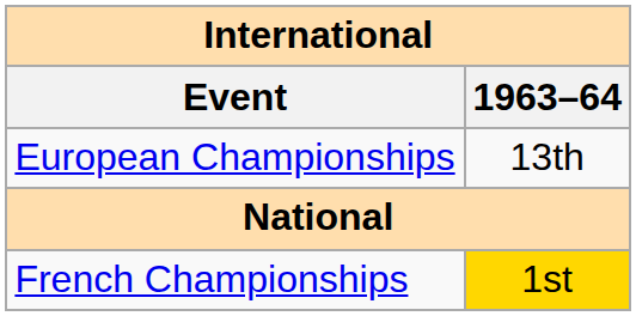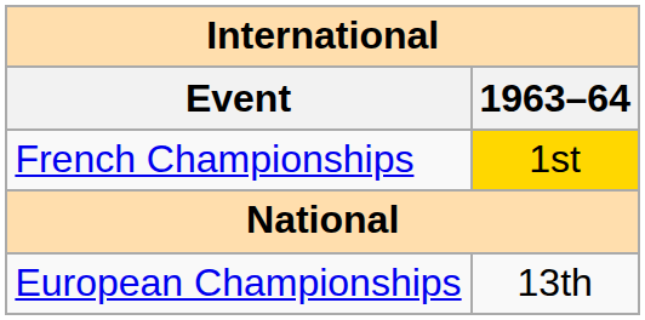rows swapped: European Championships <-> French Championships
